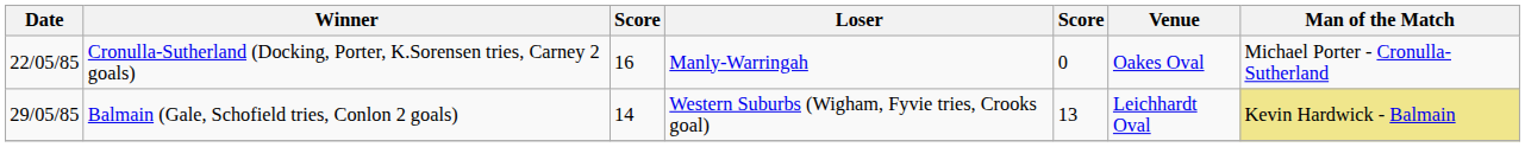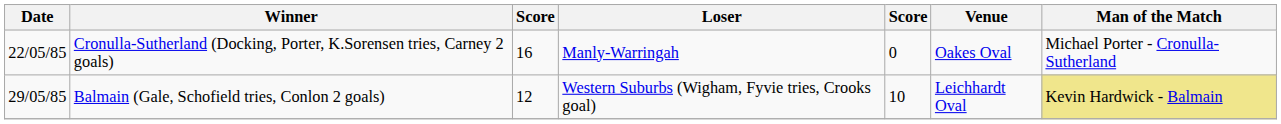Balmain (Gale, Schofield tries, Conlon 2 goals) | column 3: 14 -> 12
Balmain (Gale, Schofield tries, Conlon 2 goals) | column 5: 13 -> 10
